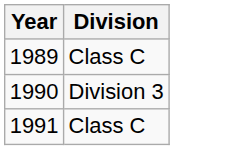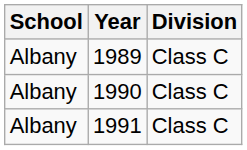+ column: School | Albany | Albany | Albany
1990 | Division: Division 3 -> Class C
